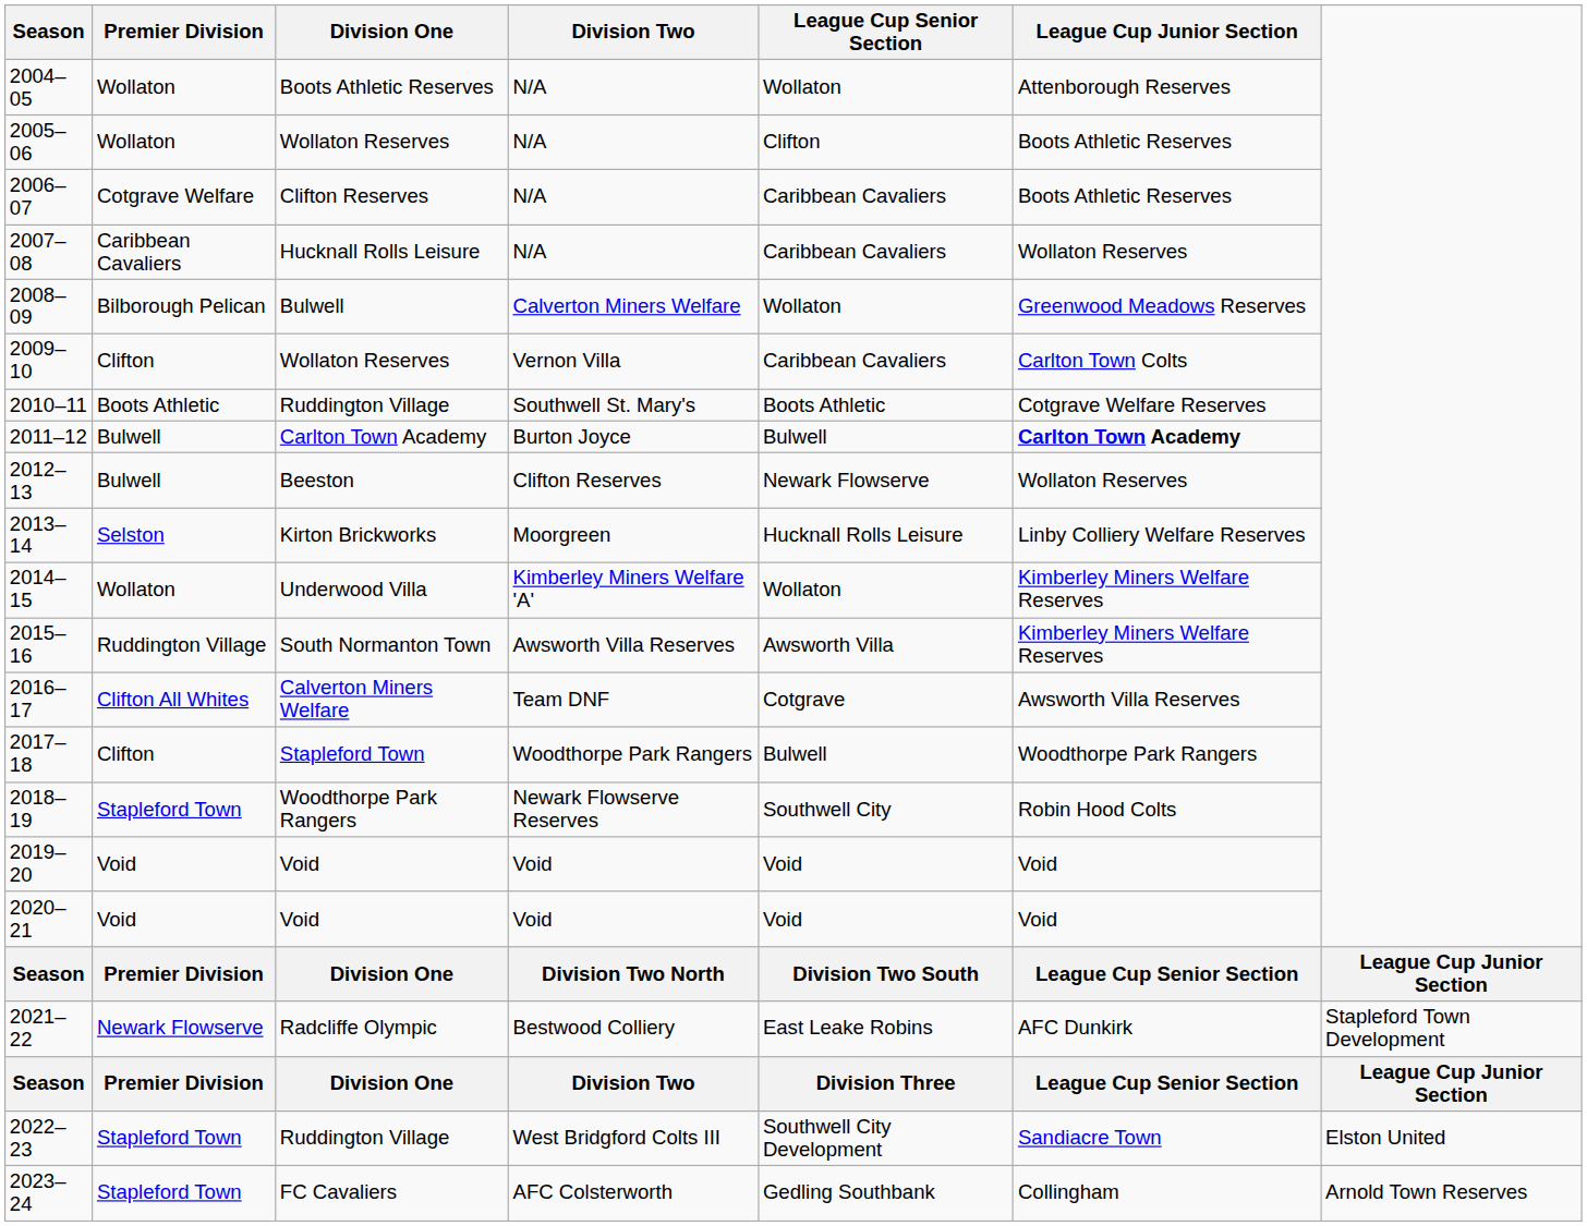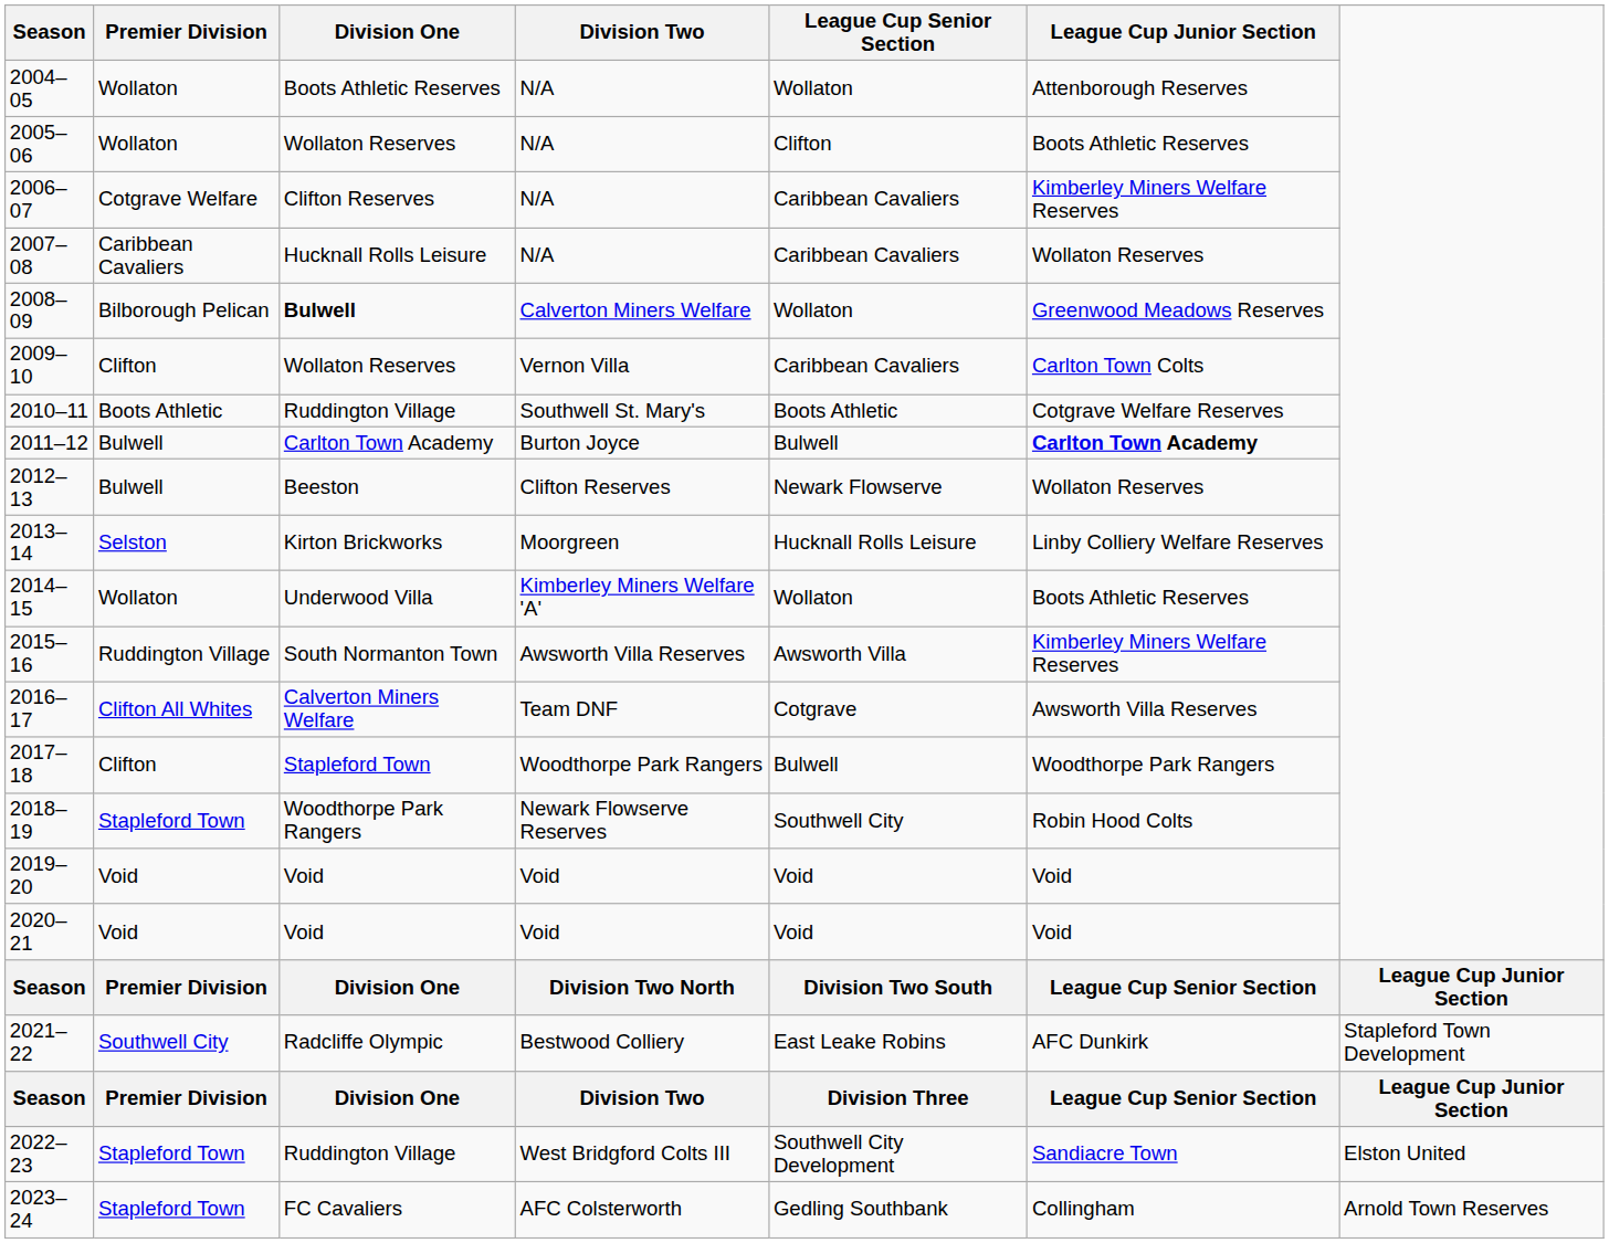2006–07 | League Cup Junior Section: Boots Athletic Reserves -> Kimberley Miners Welfare Reserves
2008–09 | Division One: normal -> bold
2014–15 | League Cup Junior Section: Kimberley Miners Welfare Reserves -> Boots Athletic Reserves
2021–22 | Premier Division: Newark Flowserve -> Southwell City
